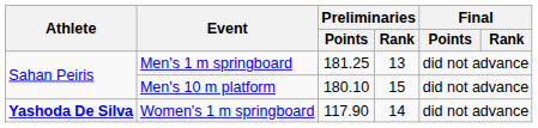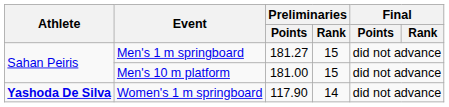Men's 1 m springboard | Preliminaries / Points: 181.25 -> 181.27
Men's 1 m springboard | Preliminaries / Rank: 13 -> 15
Men's 10 m platform | Preliminaries / Points: 180.10 -> 181.00
